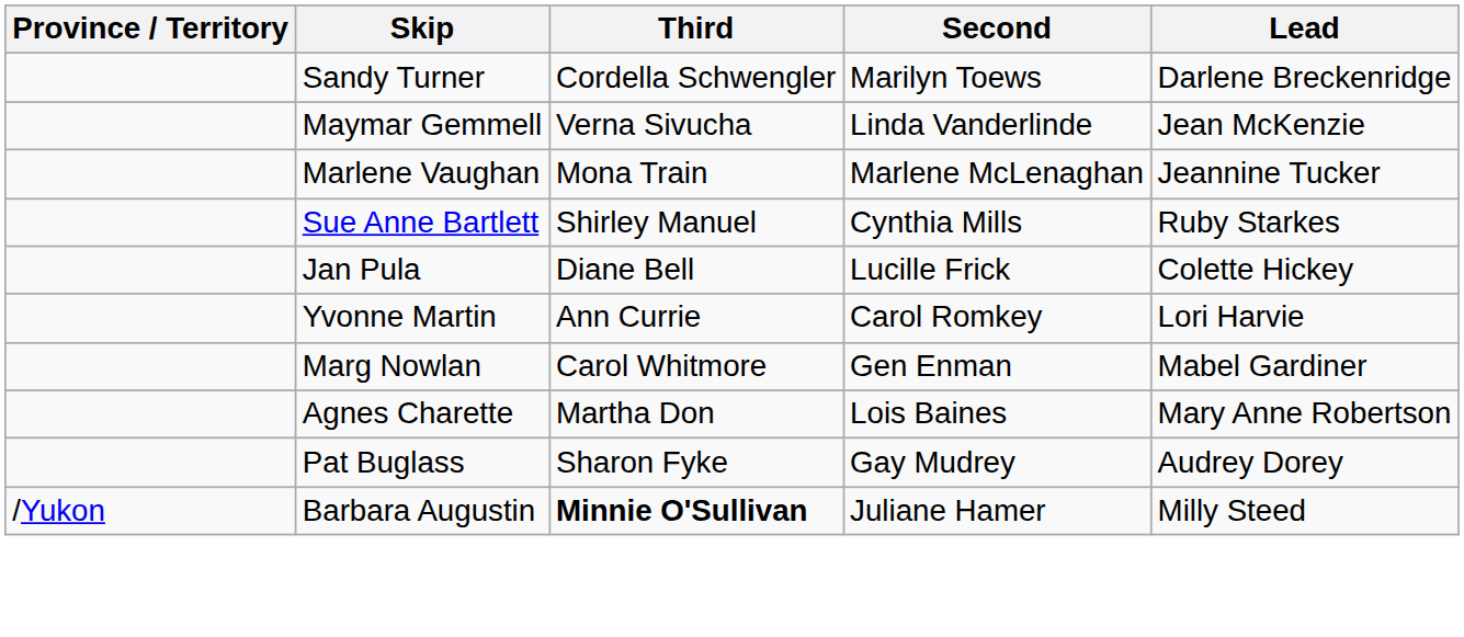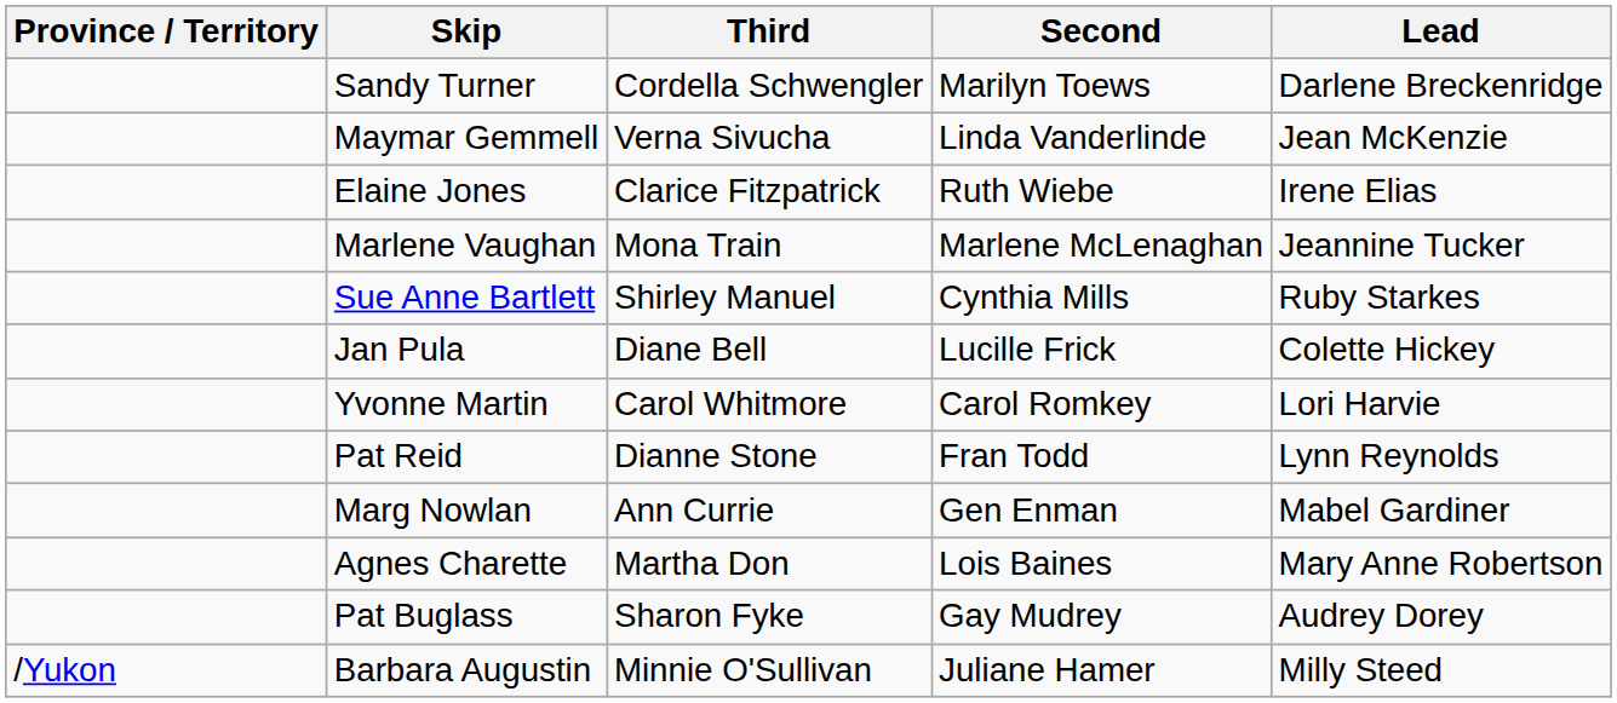+ row: Elaine Jones | Clarice Fitzpatrick | Ruth Wiebe | Irene Elias
Yvonne Martin | Third: Ann Currie -> Carol Whitmore
+ row: Pat Reid | Dianne Stone | Fran Todd | Lynn Reynolds
Marg Nowlan | Third: Carol Whitmore -> Ann Currie
Barbara Augustin | Third: bold -> normal
